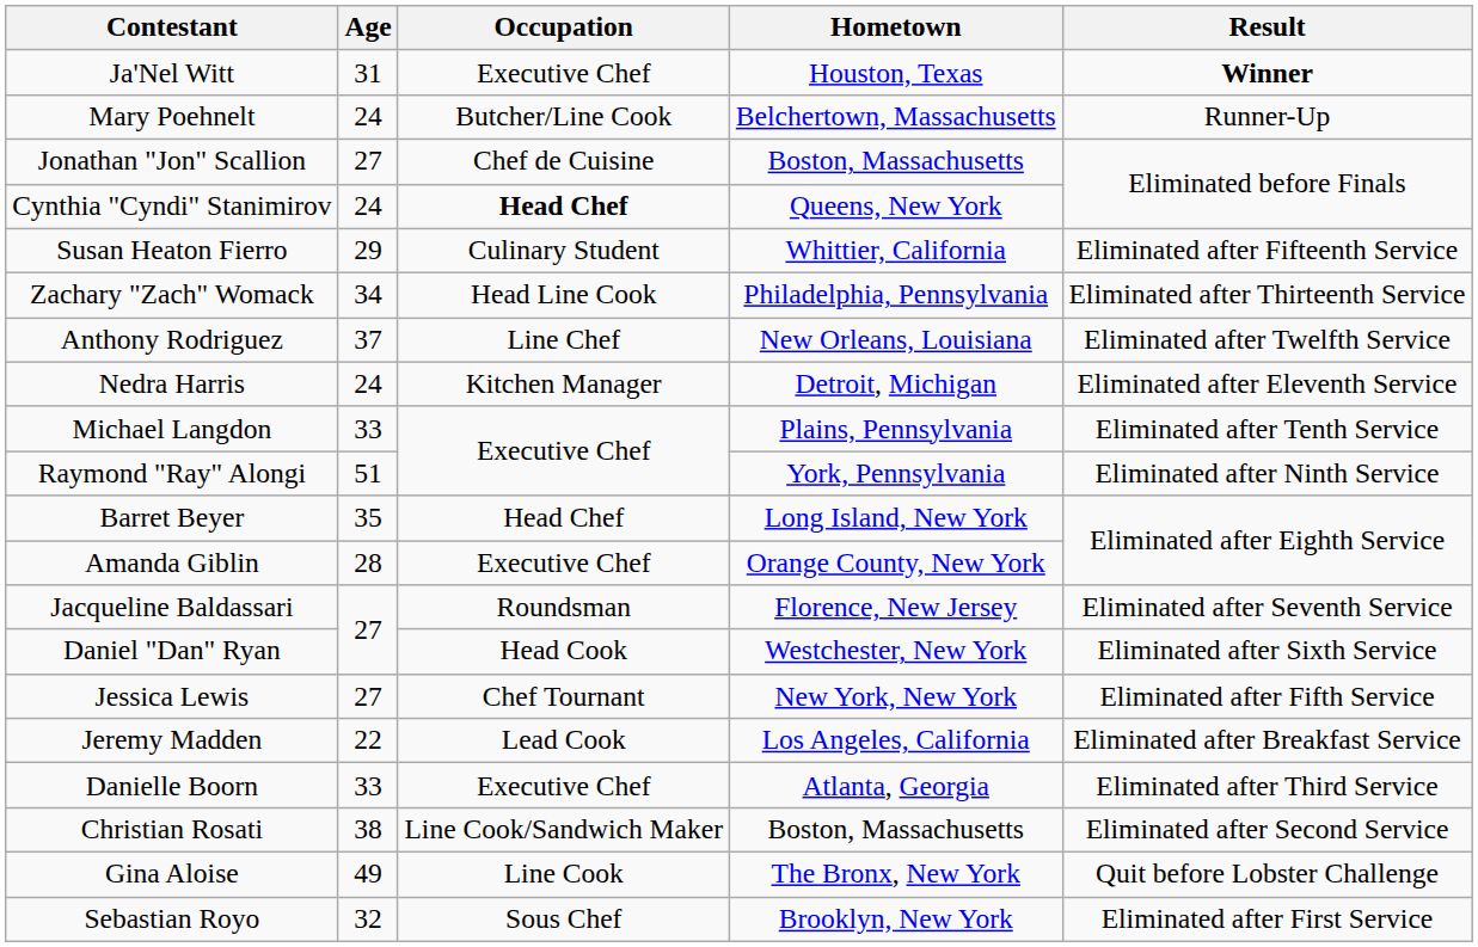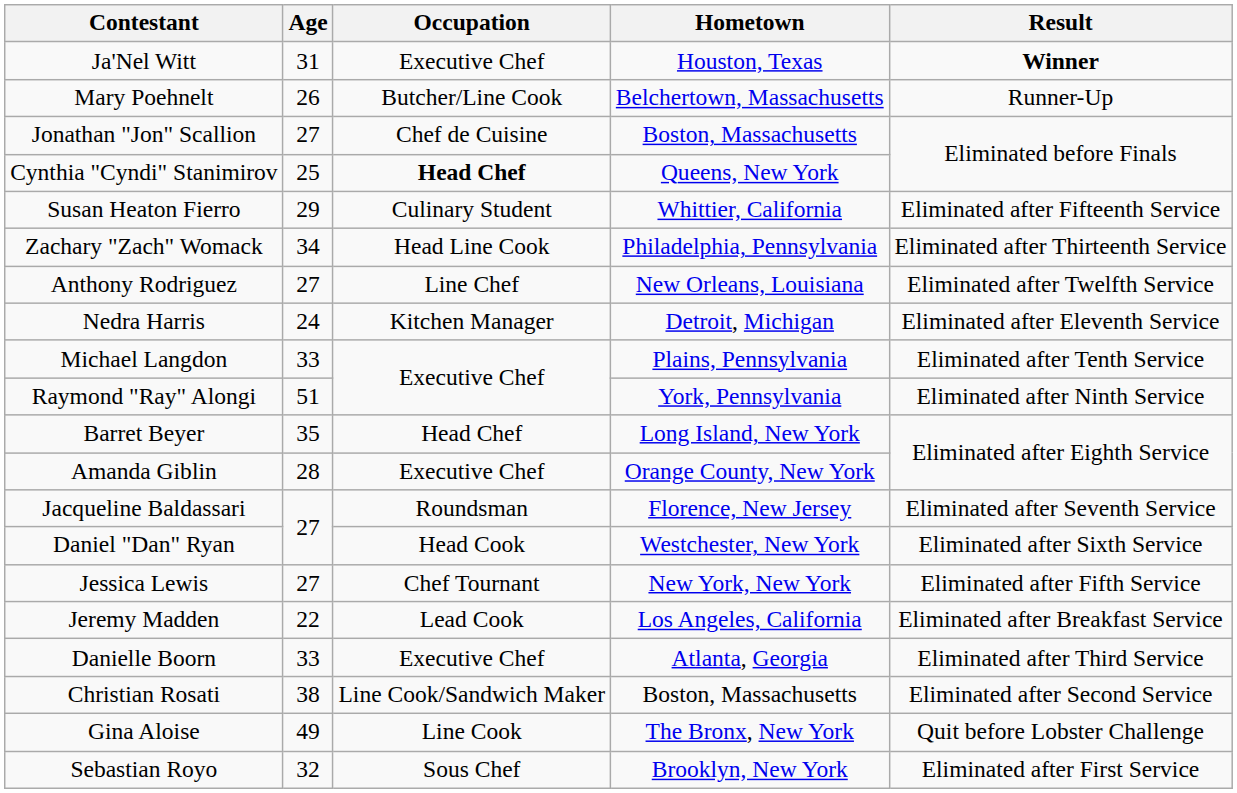Mary Poehnelt | Age: 24 -> 26
Cynthia "Cyndi" Stanimirov | Age: 24 -> 25
Anthony Rodriguez | Age: 37 -> 27
